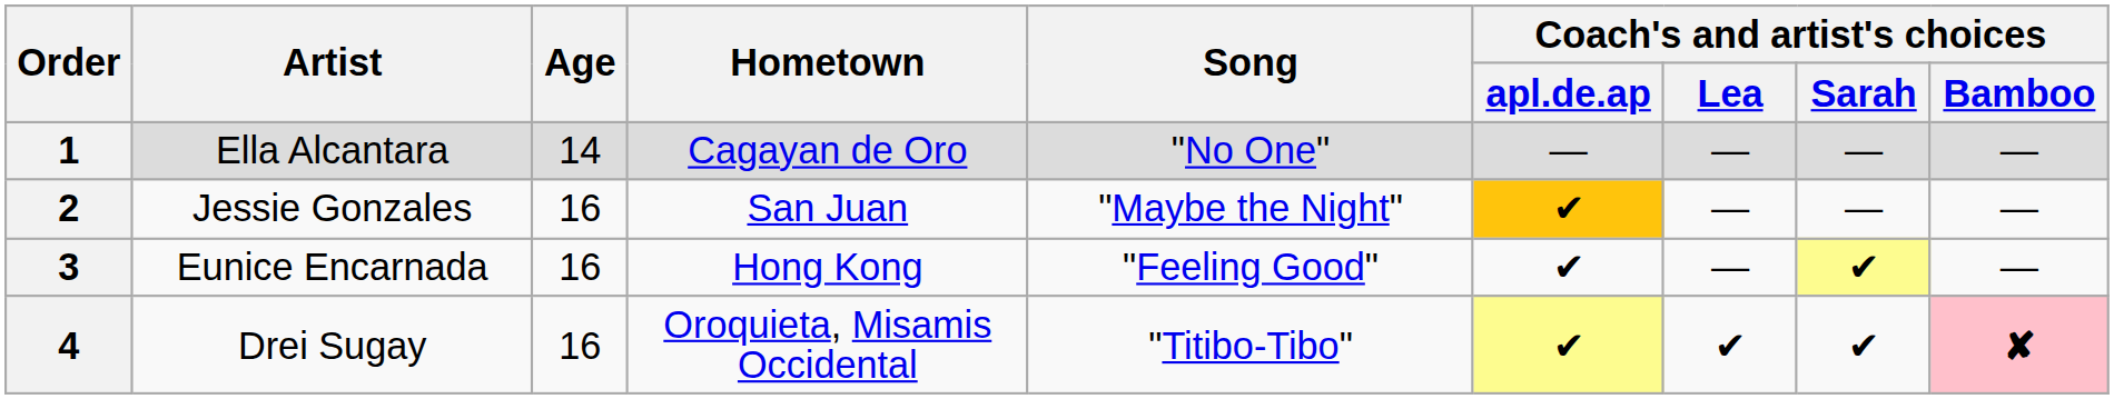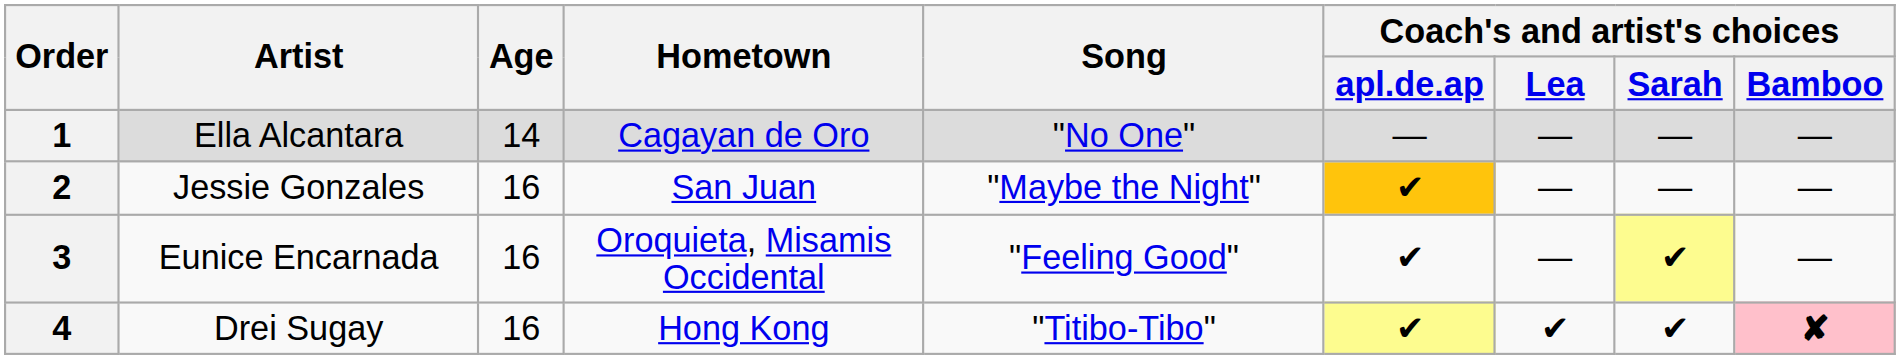3 | Hometown: Hong Kong -> Oroquieta, Misamis Occidental
4 | Hometown: Oroquieta, Misamis Occidental -> Hong Kong
